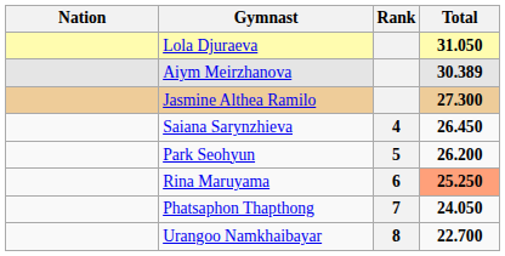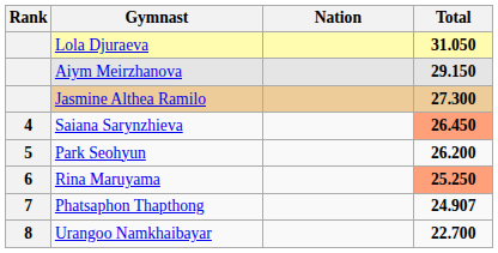columns swapped: Rank <-> Nation
Aiym Meirzhanova | Total: 30.389 -> 29.150
Saiana Sarynzhieva | Total: no background -> lightsalmon background
Phatsaphon Thapthong | Total: 24.050 -> 24.907
